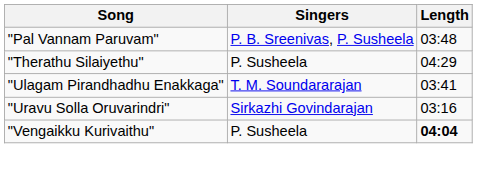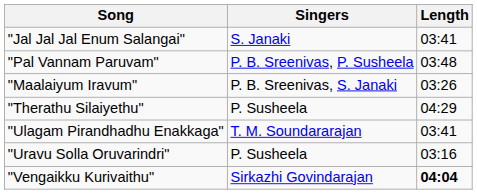+ row: "Jal Jal Jal Enum Salangai" | S. Janaki | 03:41
+ row: "Maalaiyum Iravum" | P. B. Sreenivas, S. Janaki | 03:26
"Uravu Solla Oruvarindri" | Singers: Sirkazhi Govindarajan -> P. Susheela
"Vengaikku Kurivaithu" | Singers: P. Susheela -> Sirkazhi Govindarajan
